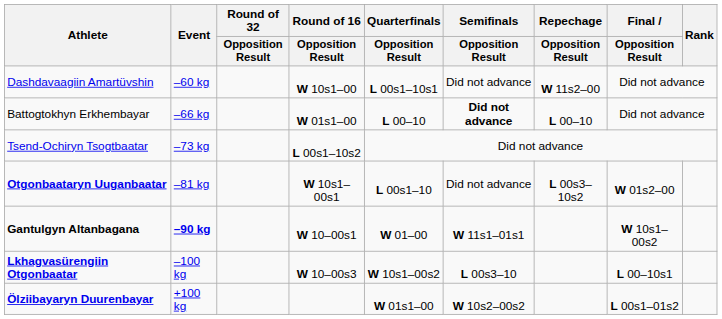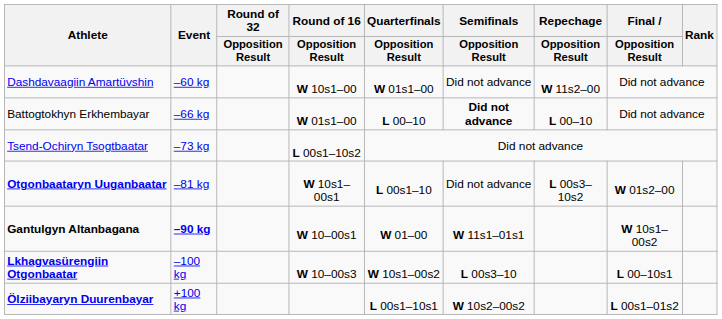Dashdavaagiin Amartüvshin | Quarterfinals / Opposition Result: L 00s1–10s1 -> W 01s1–00
Ölziibayaryn Duurenbayar | Quarterfinals / Opposition Result: W 01s1–00 -> L 00s1–10s1
